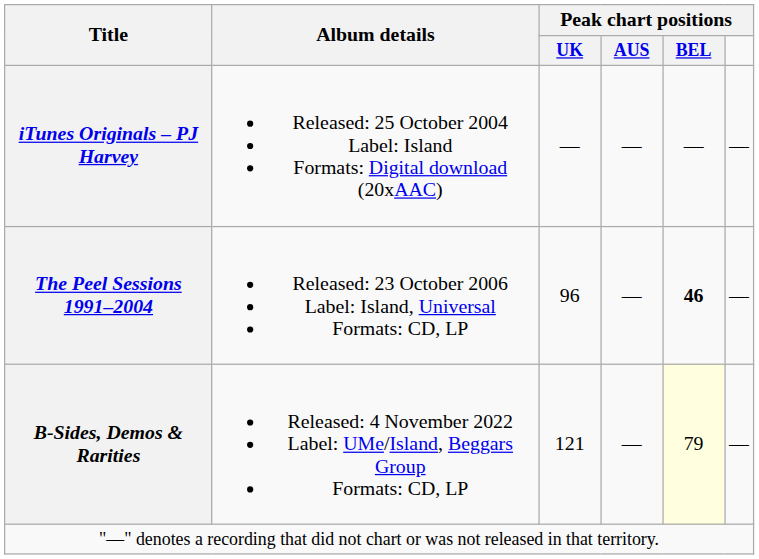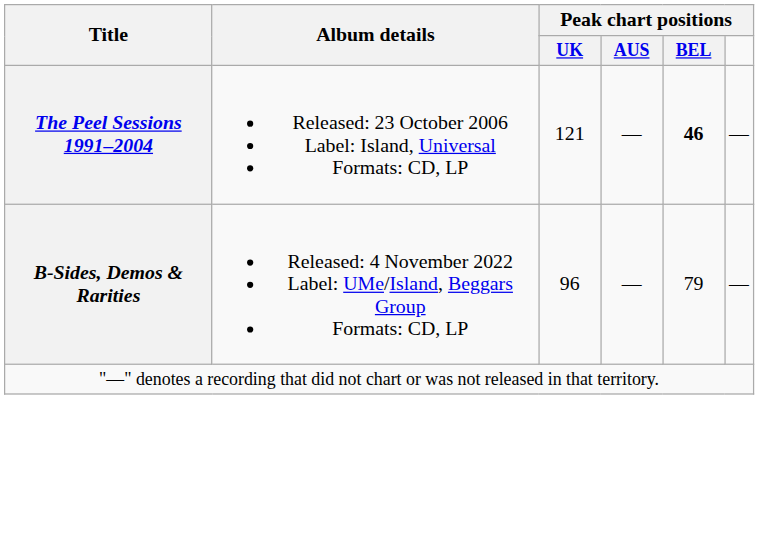- row: iTunes Originals – PJ Harvey | Released: 25 October 2004 Label: Island Formats: Digital download (20xAAC) | — | — | — | —
The Peel Sessions 1991–2004 | Peak chart positions / UK: 96 -> 121
B-Sides, Demos & Rarities | Peak chart positions / UK: 121 -> 96
B-Sides, Demos & Rarities | Peak chart positions / BEL: lightyellow background -> no background
